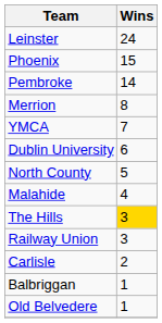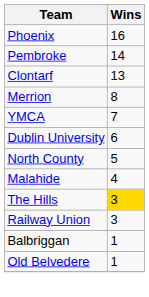- row: Leinster | 24
Phoenix | Wins: 15 -> 16
+ row: Clontarf | 13
- row: Carlisle | 2
